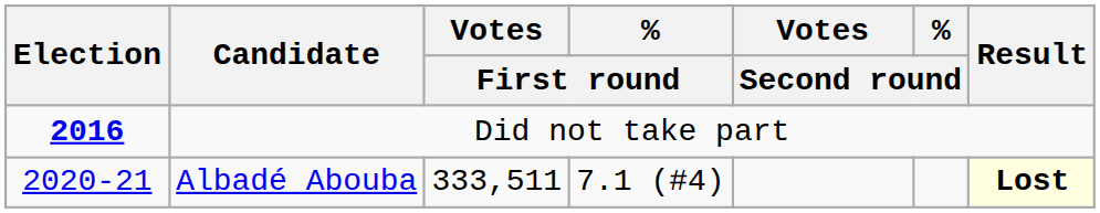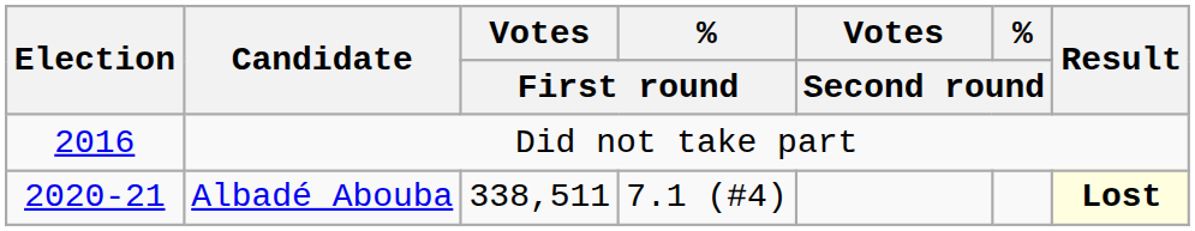Did not take part | Election: bold -> normal
Albadé Abouba | Votes / First round: 333,511 -> 338,511
